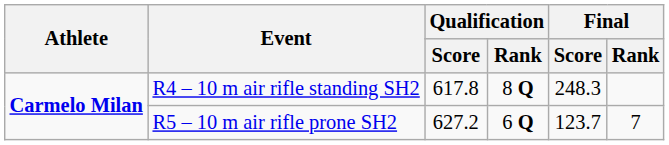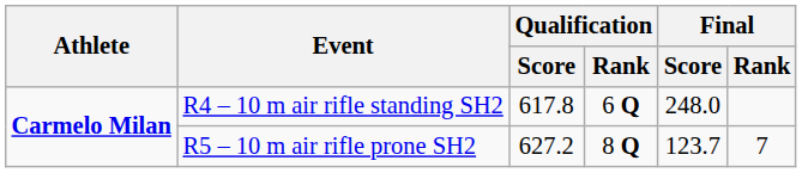R4 – 10 m air rifle standing SH2 | Qualification / Rank: 8 Q -> 6 Q
R4 – 10 m air rifle standing SH2 | Final / Score: 248.3 -> 248.0
R5 – 10 m air rifle prone SH2 | Qualification / Rank: 6 Q -> 8 Q
